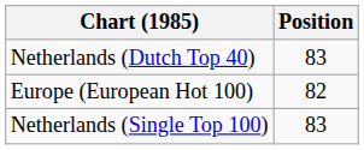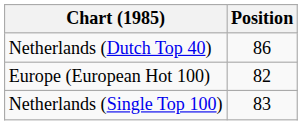Netherlands (Dutch Top 40) | Position: 83 -> 86
